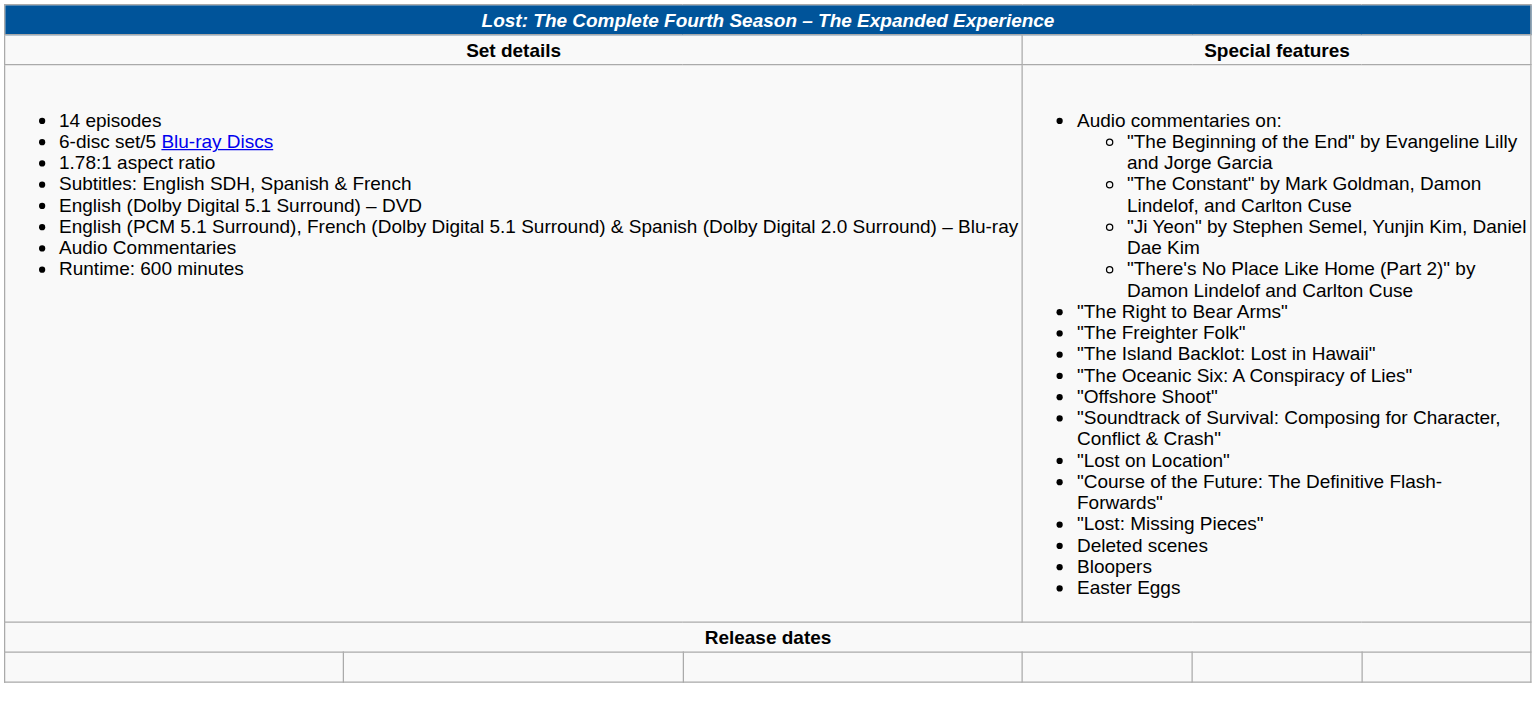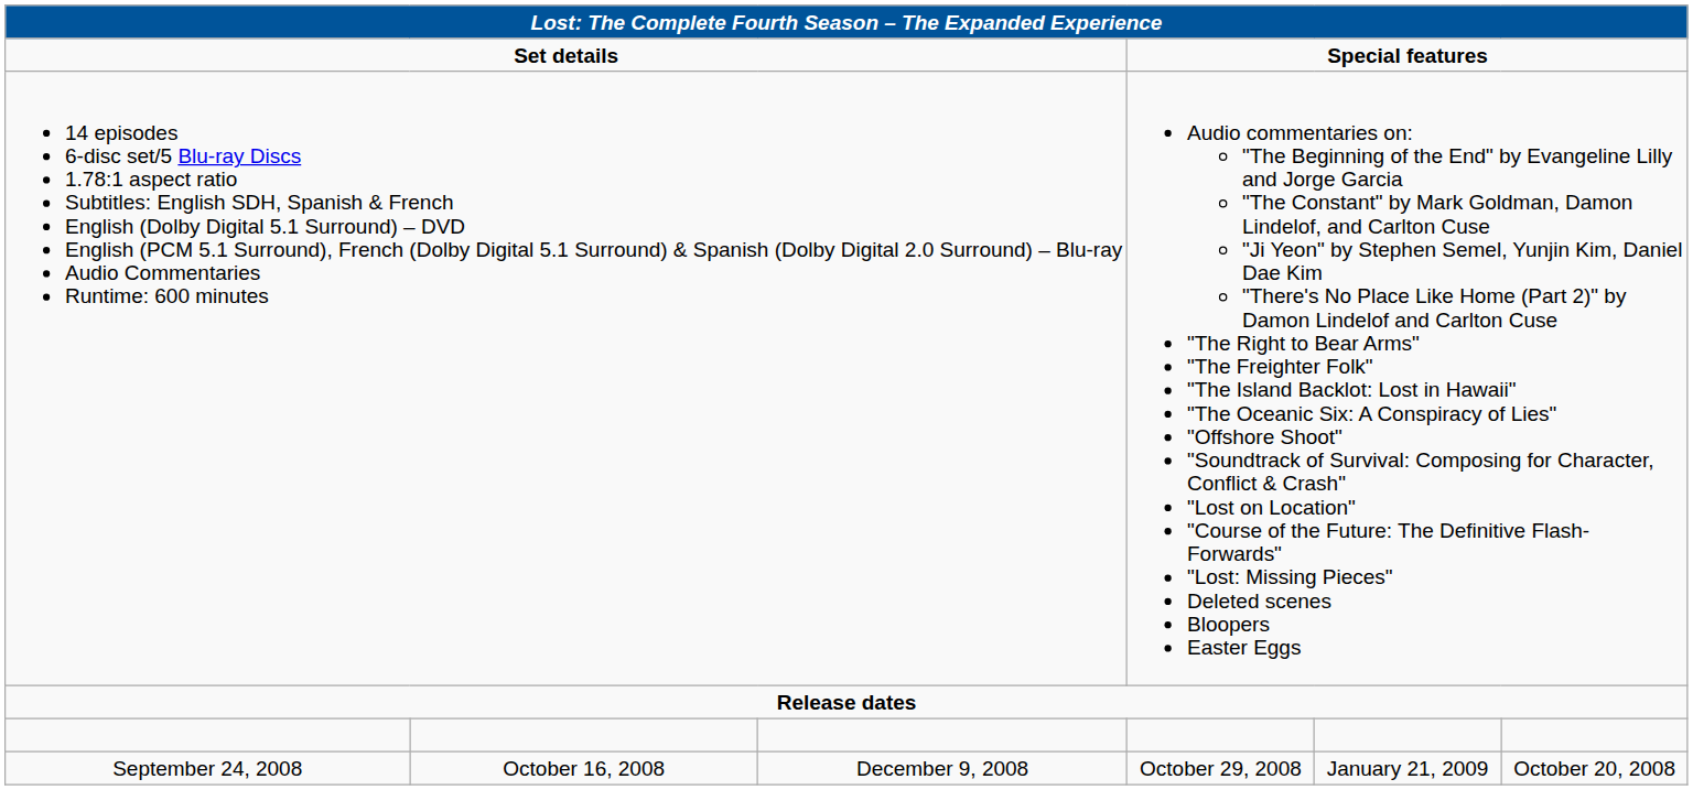+ row: September 24, 2008 | October 16, 2008 | December 9, 2008 | October 29, 2008 | January 21, 2009 | October 20, 2008
